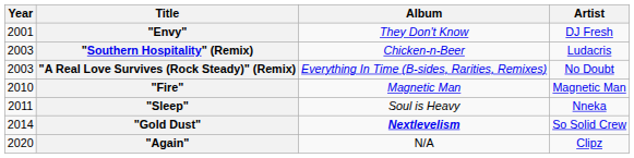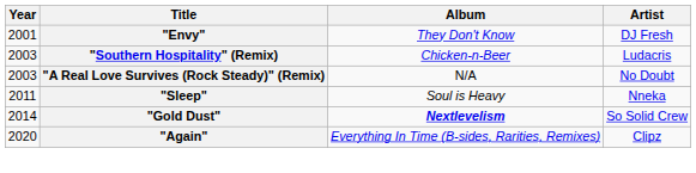"A Real Love Survives (Rock Steady)" (Remix) | Album: Everything In Time (B-sides, Rarities, Remixes) -> N/A
- row: 2010 | "Fire" | Magnetic Man | Magnetic Man
"Again" | Album: N/A -> Everything In Time (B-sides, Rarities, Remixes)
